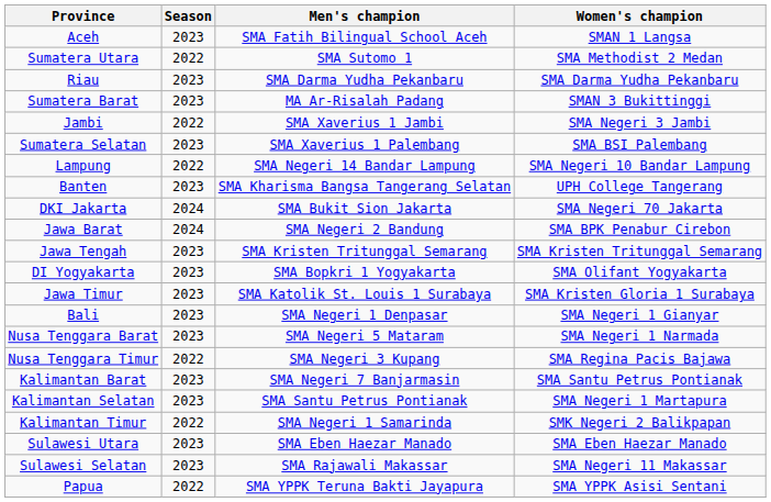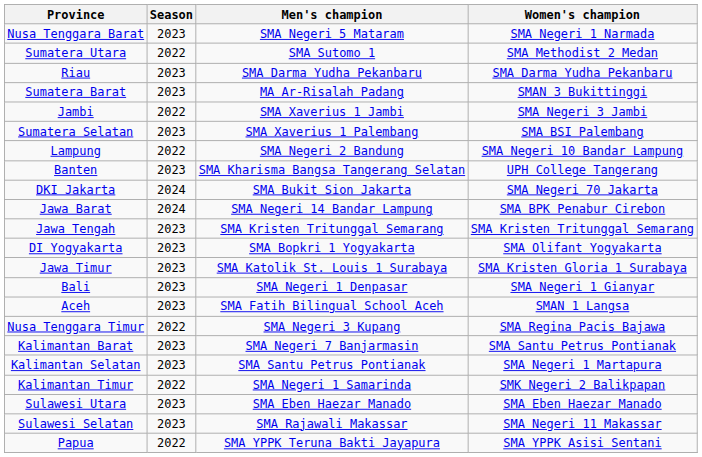rows swapped: Aceh <-> Nusa Tenggara Barat
Lampung | Men's champion: SMA Negeri 14 Bandar Lampung -> SMA Negeri 2 Bandung
Jawa Barat | Men's champion: SMA Negeri 2 Bandung -> SMA Negeri 14 Bandar Lampung
